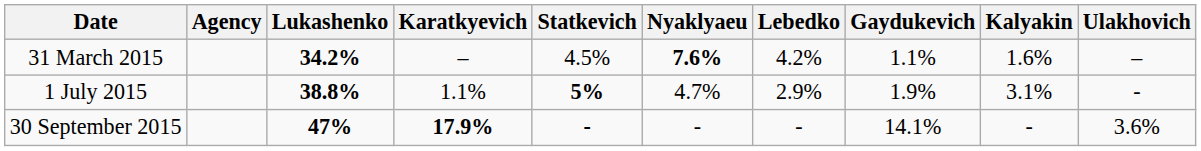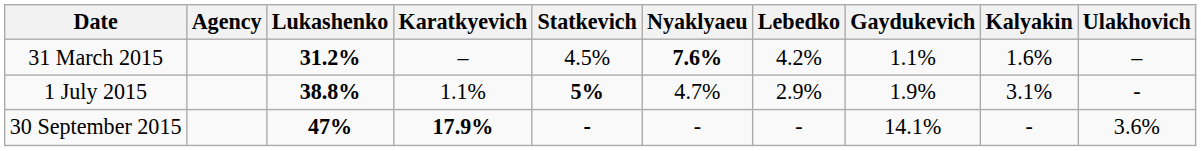31 March 2015 | Lukashenko: 34.2% -> 31.2%
